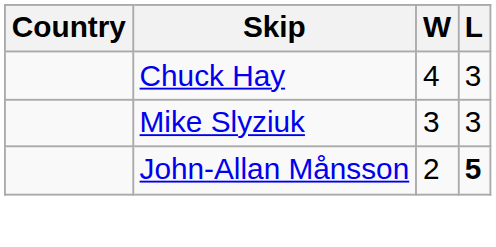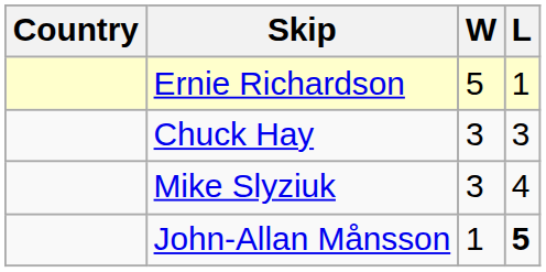+ row: Ernie Richardson | 5 | 1
Chuck Hay | W: 4 -> 3
Mike Slyziuk | L: 3 -> 4
John-Allan Månsson | W: 2 -> 1
